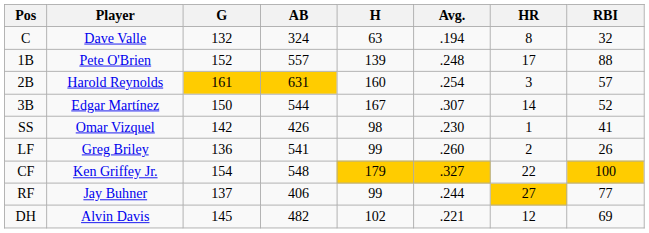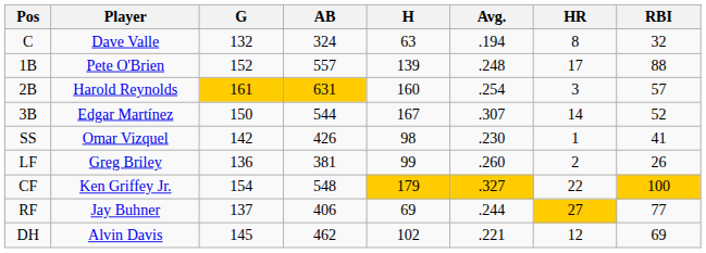LF | AB: 541 -> 381
RF | H: 99 -> 69
DH | AB: 482 -> 462
